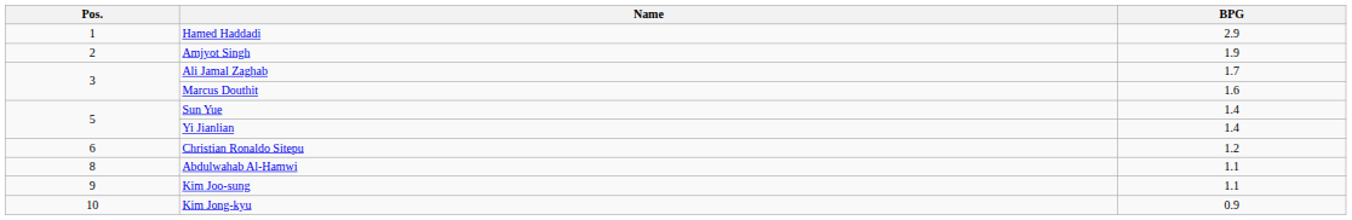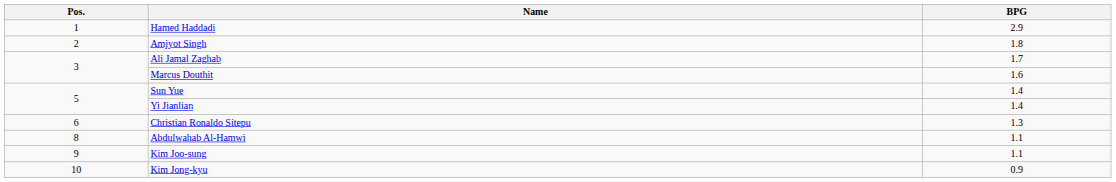Amjyot Singh | BPG: 1.9 -> 1.8
Christian Ronaldo Sitepu | BPG: 1.2 -> 1.3
